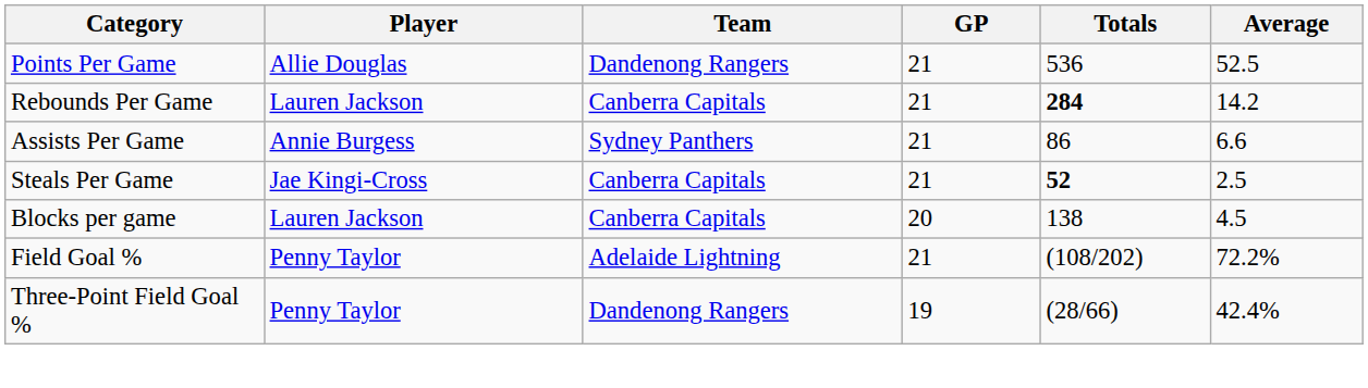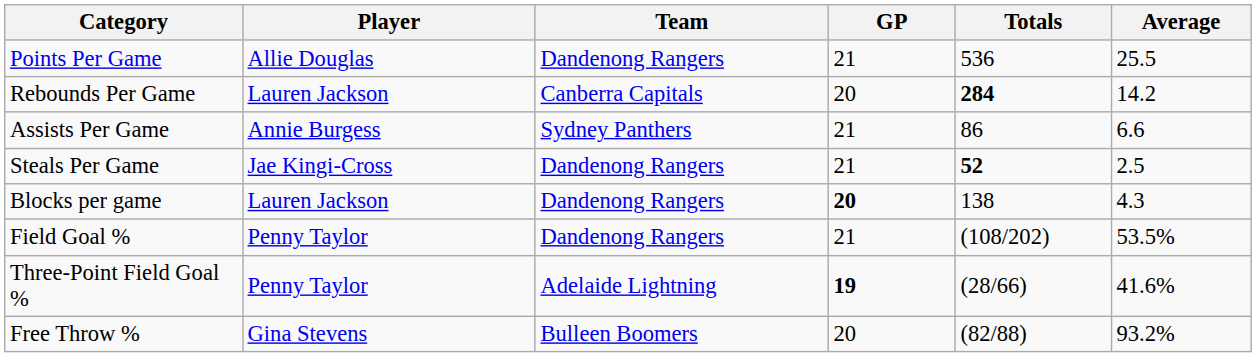Points Per Game | Average: 52.5 -> 25.5
Rebounds Per Game | GP: 21 -> 20
Steals Per Game | Team: Canberra Capitals -> Dandenong Rangers
Blocks per game | Team: Canberra Capitals -> Dandenong Rangers
Blocks per game | GP: normal -> bold
Blocks per game | Average: 4.5 -> 4.3
Field Goal % | Team: Adelaide Lightning -> Dandenong Rangers
Field Goal % | Average: 72.2% -> 53.5%
Three-Point Field Goal % | Team: Dandenong Rangers -> Adelaide Lightning
Three-Point Field Goal % | GP: normal -> bold
Three-Point Field Goal % | Average: 42.4% -> 41.6%
+ row: Free Throw % | Gina Stevens | Bulleen Boomers | 20 | (82/88) | 93.2%
